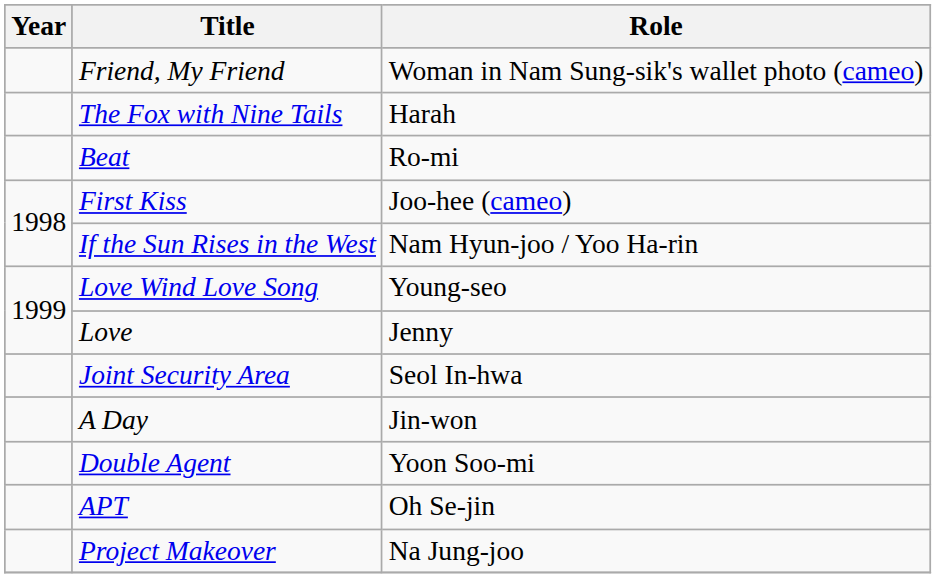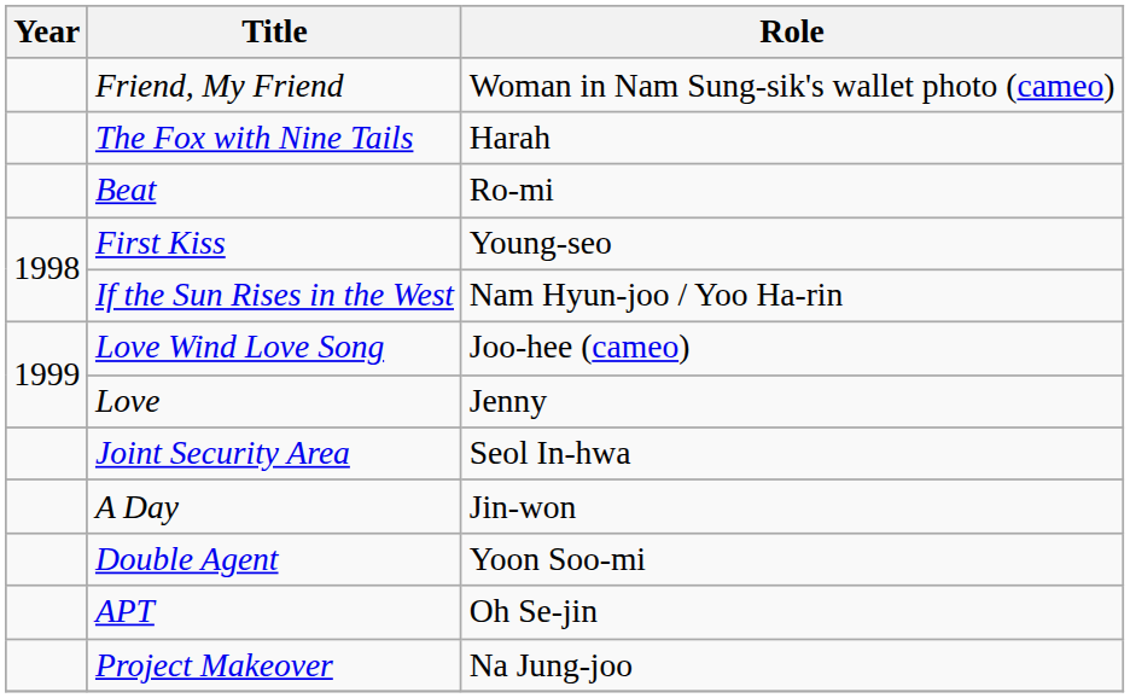First Kiss | Role: Joo-hee (cameo) -> Young-seo
Love Wind Love Song | Role: Young-seo -> Joo-hee (cameo)
